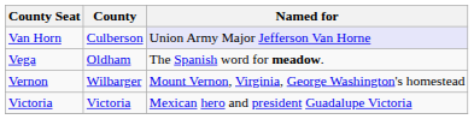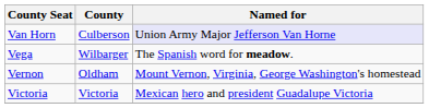Vega | County: Oldham -> Wilbarger
Vernon | County: Wilbarger -> Oldham
